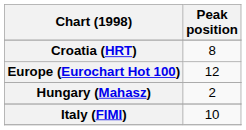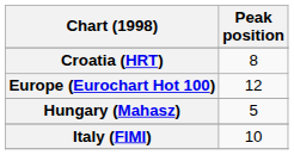Hungary (Mahasz) | Peak position: 2 -> 5
